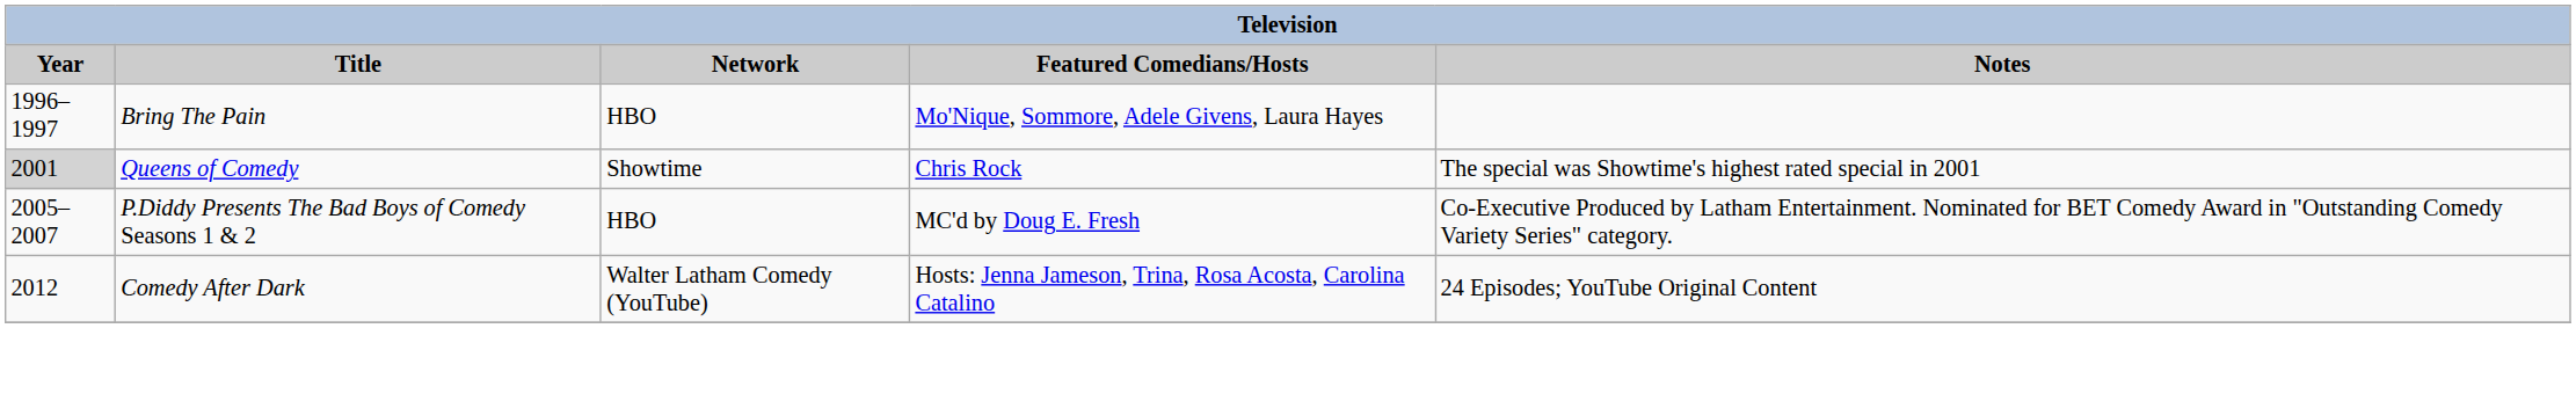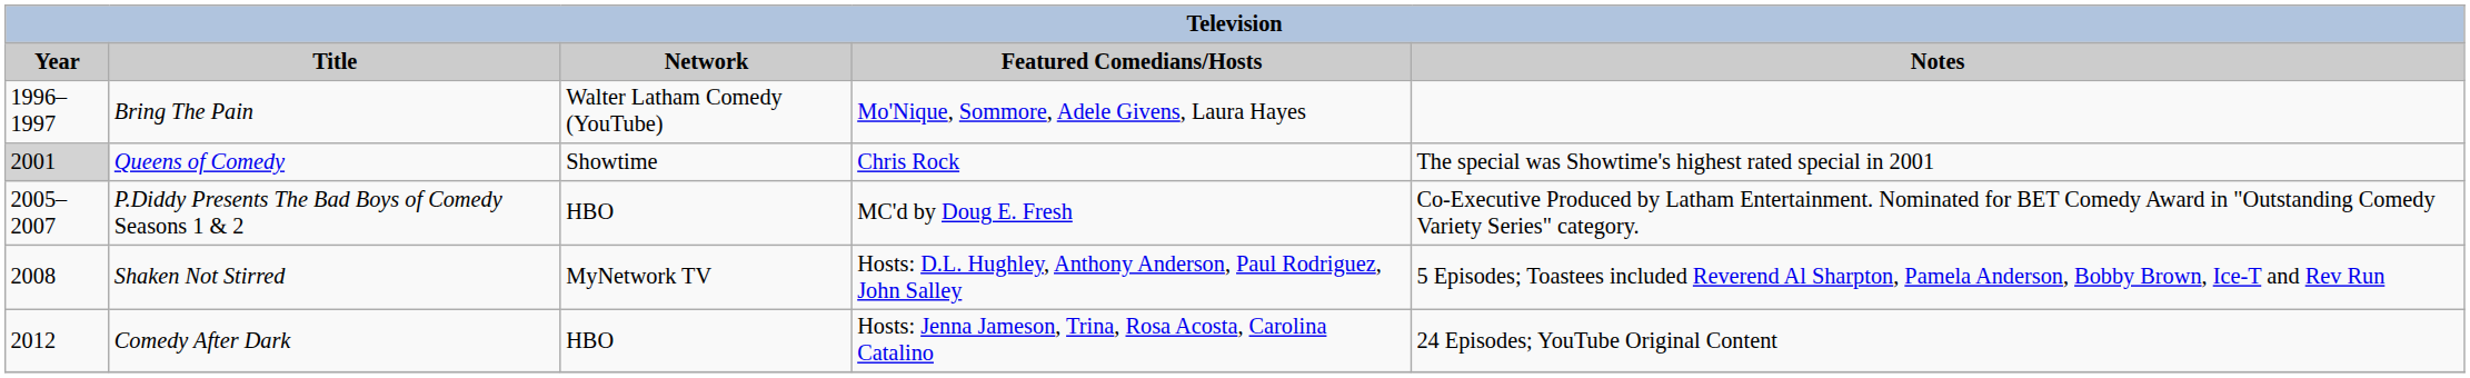Bring The Pain | Network: HBO -> Walter Latham Comedy (YouTube)
+ row: 2008 | Shaken Not Stirred | MyNetwork TV | Hosts: D.L. Hughley, Anthony Anderson, Paul Rodriguez, John Salley | 5 Episodes; Toastees included Reverend Al Sharpton, Pamela Anderson, Bobby Brown, Ice-T and Rev Run
Comedy After Dark | Network: Walter Latham Comedy (YouTube) -> HBO
